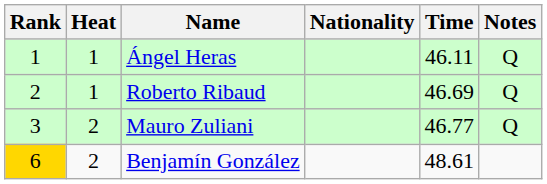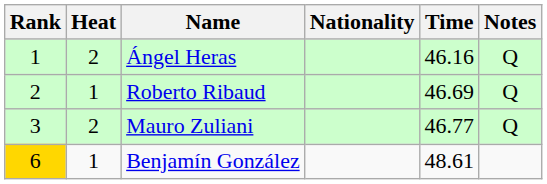Ángel Heras | Heat: 1 -> 2
Ángel Heras | Time: 46.11 -> 46.16
Benjamín González | Heat: 2 -> 1
